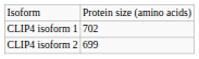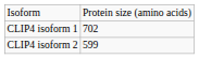CLIP4 isoform 2 | column 2: 699 -> 599
